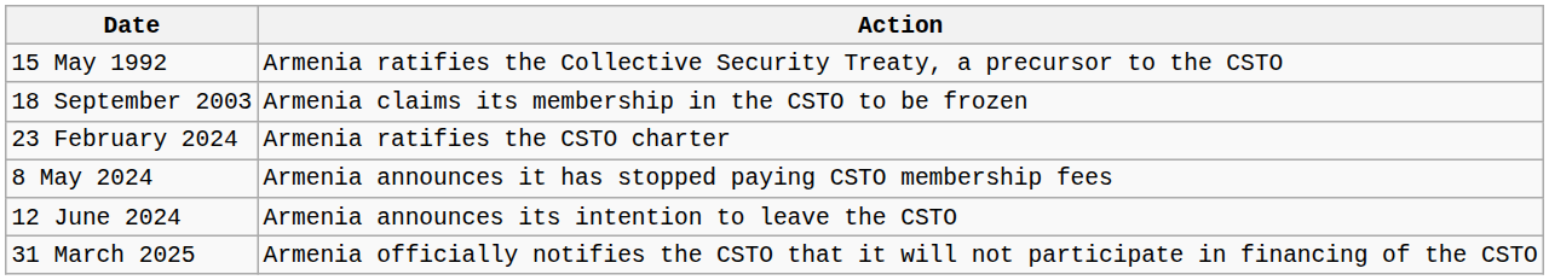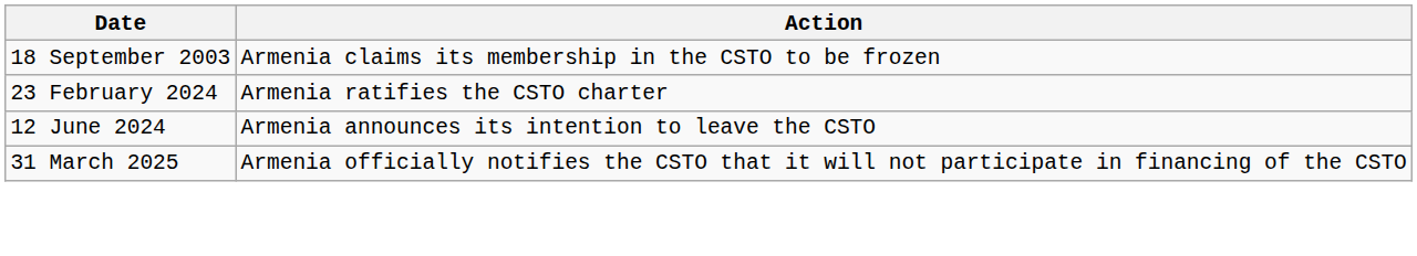- row: 15 May 1992 | Armenia ratifies the Collective Security Treaty, a precursor to the CSTO
- row: 8 May 2024 | Armenia announces it has stopped paying CSTO membership fees
